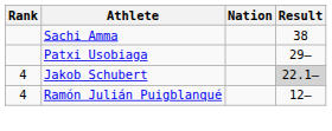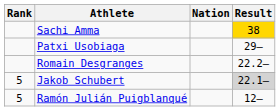Sachi Amma | Result: no background -> gold background
+ row: Romain Desgranges | 22.2–
Jakob Schubert | Rank: 4 -> 5
Ramón Julián Puigblanqué | Rank: 4 -> 5
